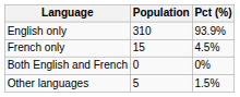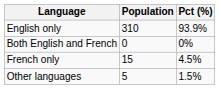rows swapped: French only <-> Both English and French
